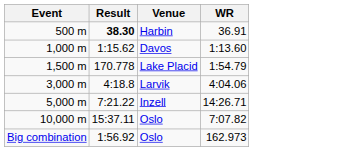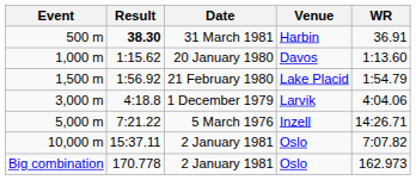+ column: Date | 31 March 1981 | 20 January 1980 | 21 February 1980 | 1 December 1979 | 5 March 1976 | 2 January 1981 | 2 January 1981
1,500 m | Result: 170.778 -> 1:56.92
Big combination | Result: 1:56.92 -> 170.778
